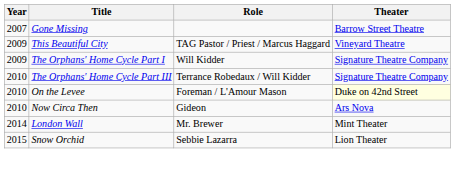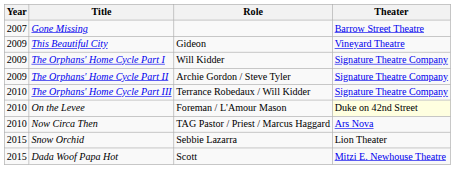This Beautiful City | Role: TAG Pastor / Priest / Marcus Haggard -> Gideon
+ row: 2009 | The Orphans' Home Cycle Part II | Archie Gordon / Steve Tyler | Signature Theatre Company
Now Circa Then | Role: Gideon -> TAG Pastor / Priest / Marcus Haggard
- row: 2014 | London Wall | Mr. Brewer | Mint Theater
+ row: 2015 | Dada Woof Papa Hot | Scott | Mitzi E. Newhouse Theatre
